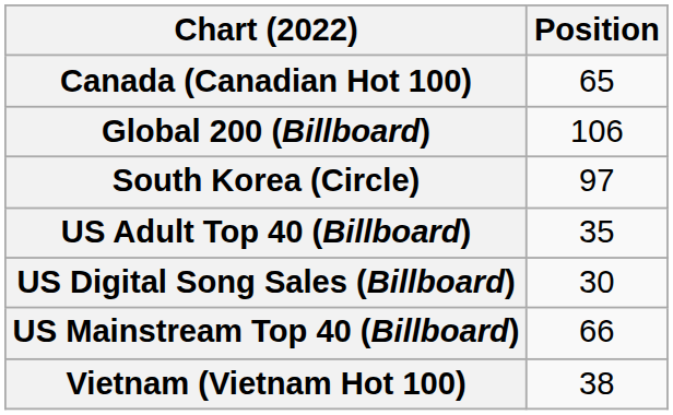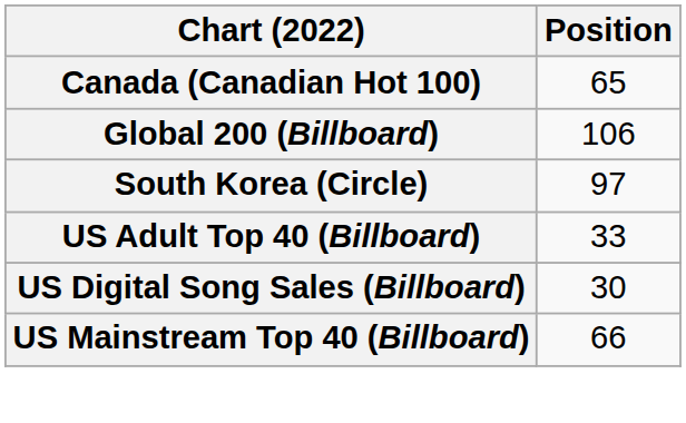US Adult Top 40 (Billboard) | Position: 35 -> 33
- row: Vietnam (Vietnam Hot 100) | 38
